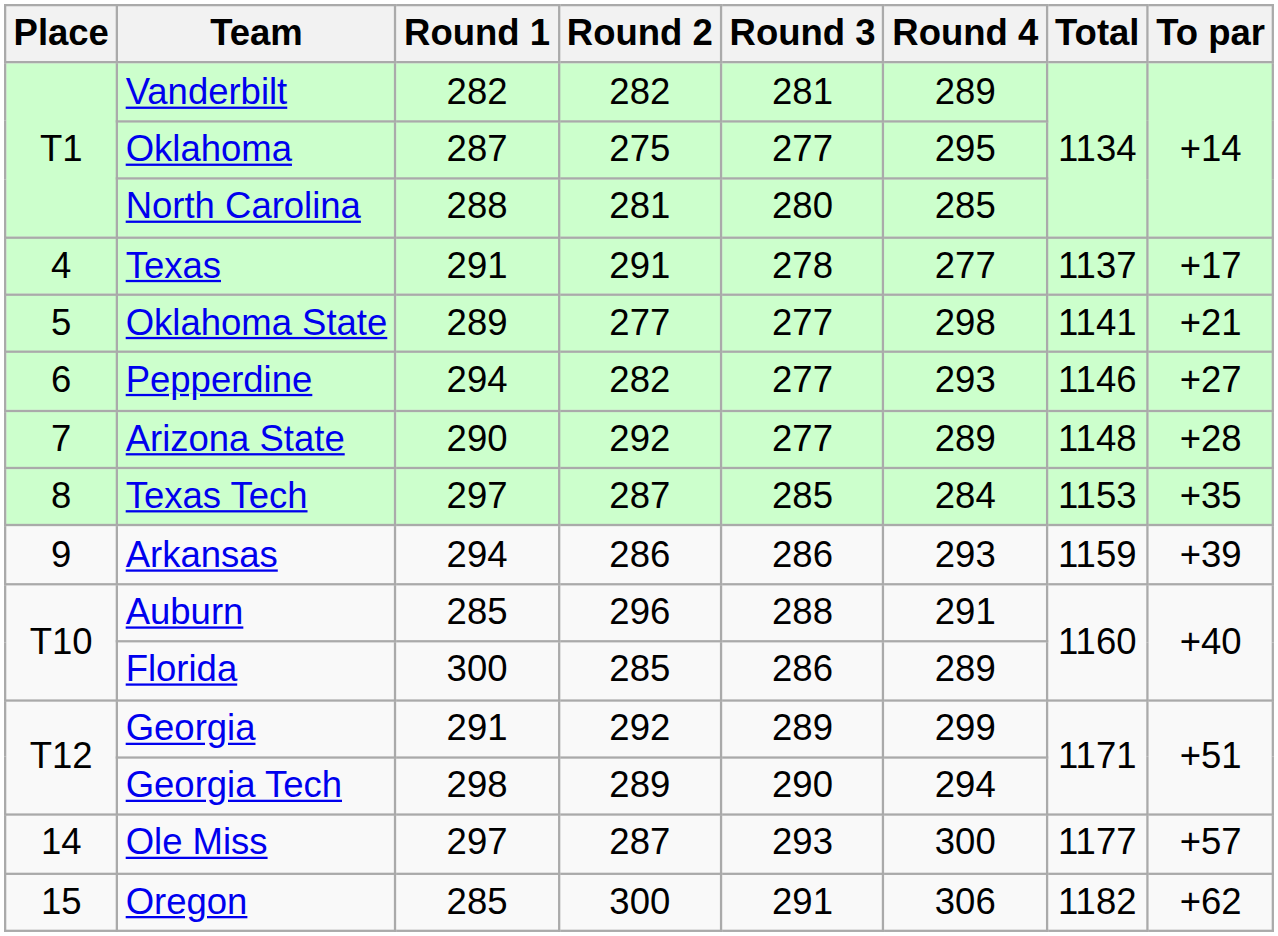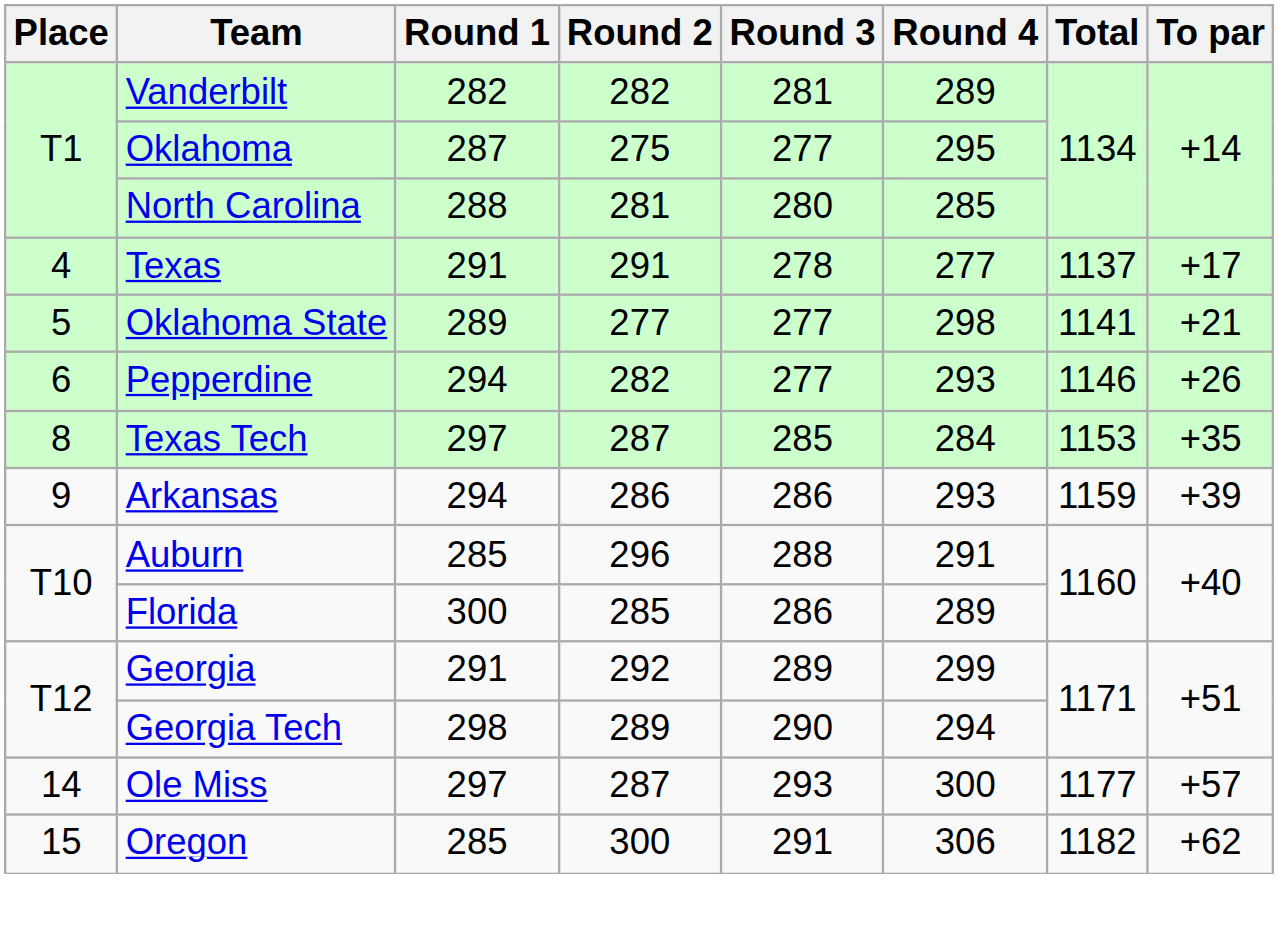Pepperdine | To par: +27 -> +26
- row: 7 | Arizona State | 290 | 292 | 277 | 289 | 1148 | +28
